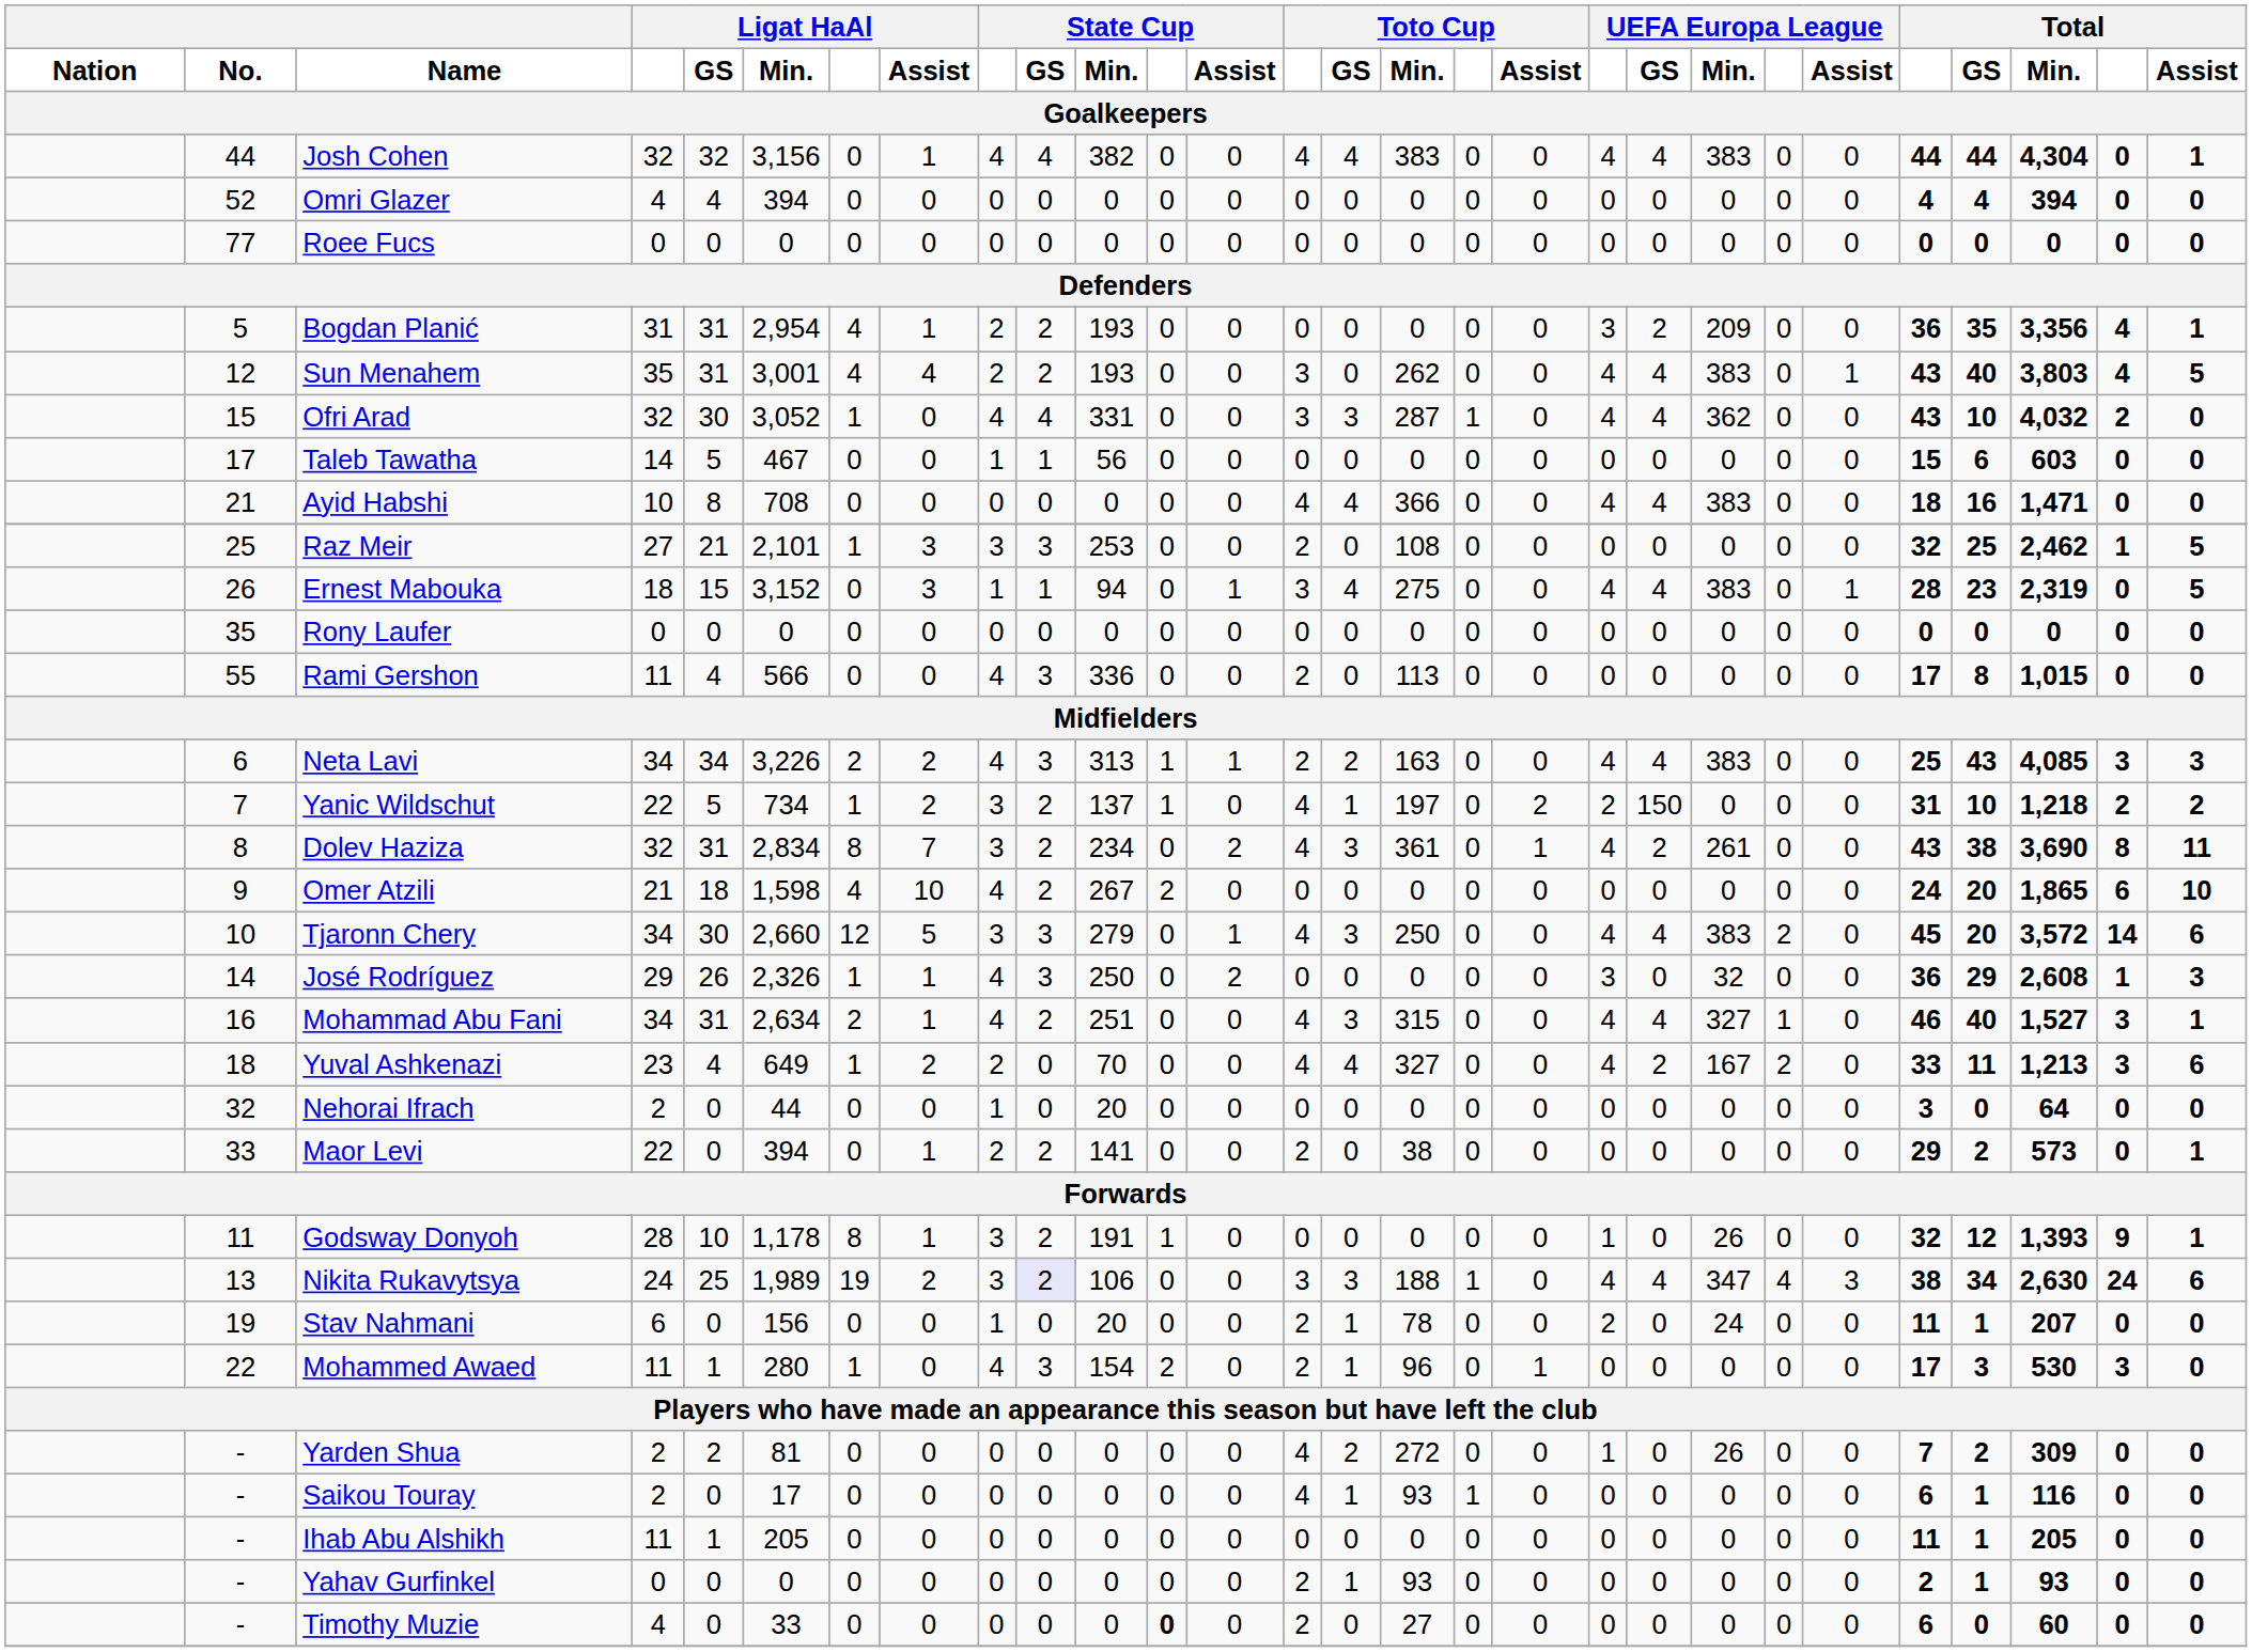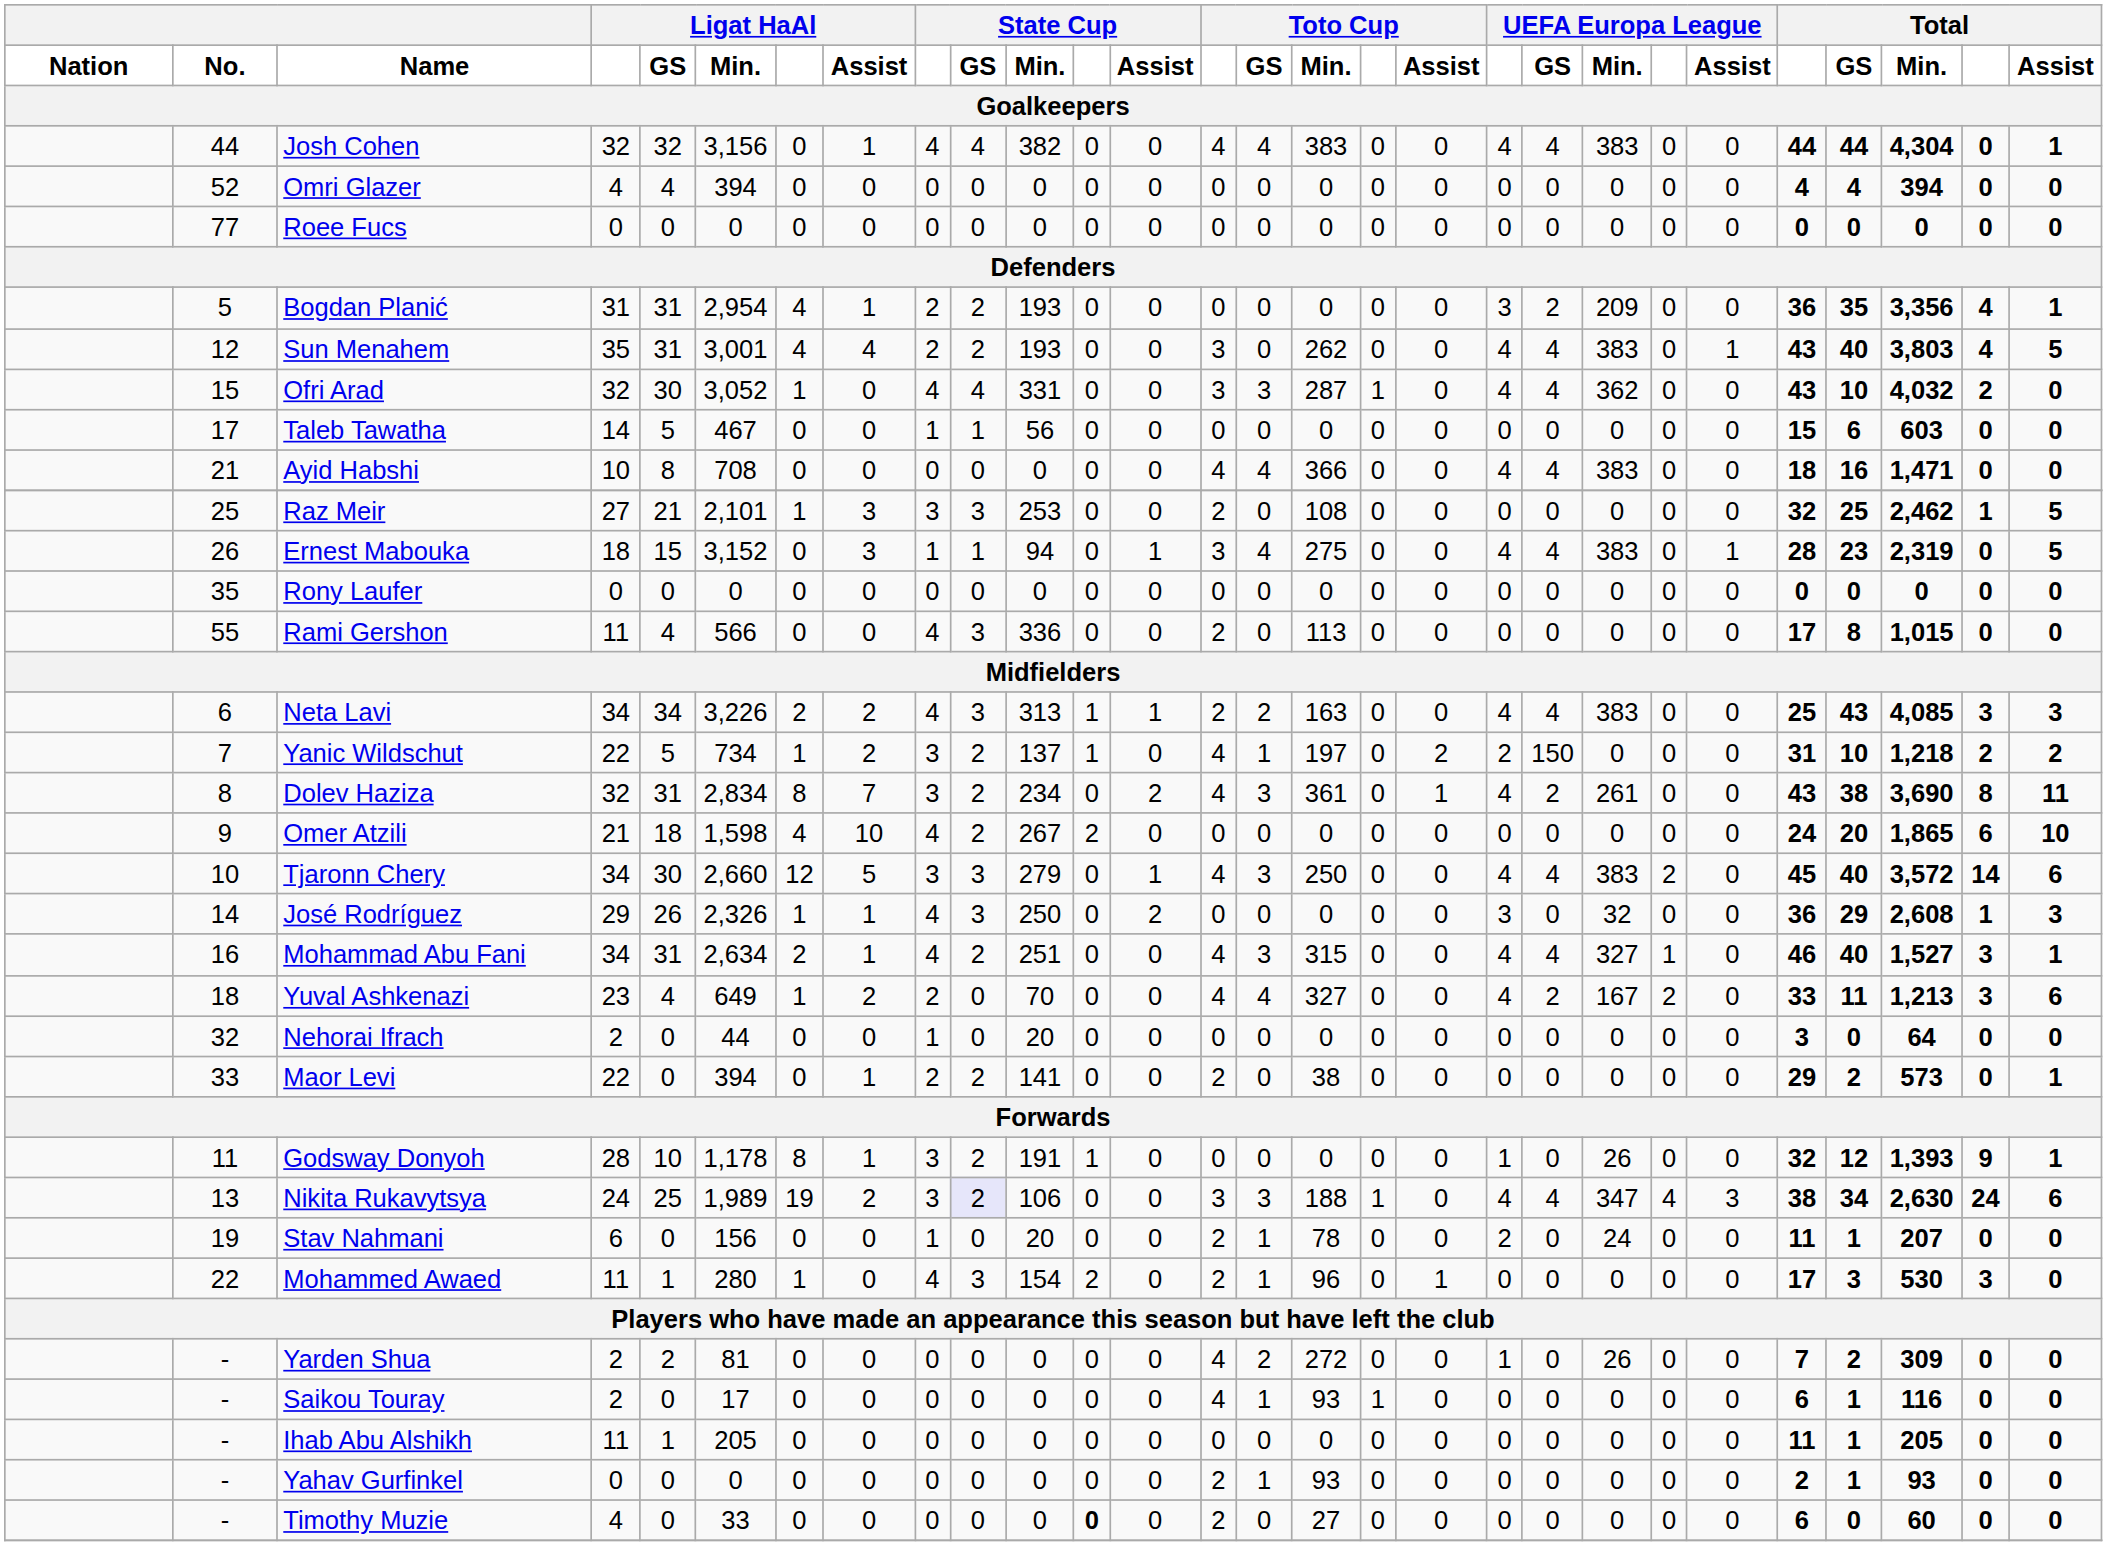Tjaronn Chery | Total / GS: 20 -> 40
